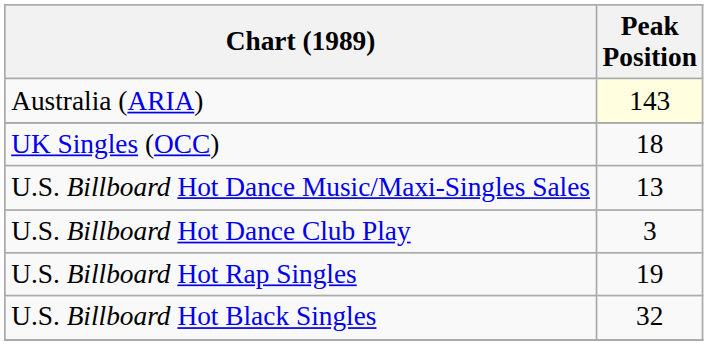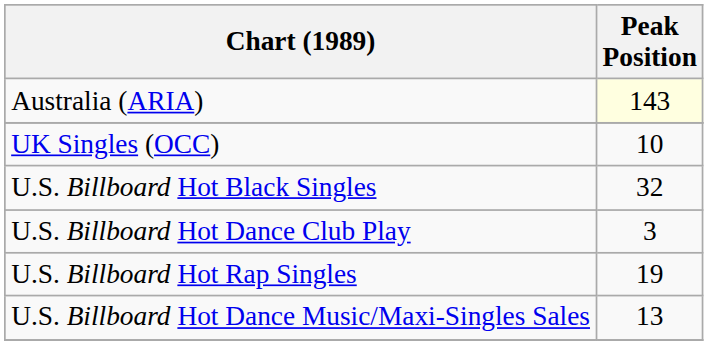UK Singles (OCC) | Peak Position: 18 -> 10
rows swapped: U.S. Billboard Hot Black Singles <-> U.S. Billboard Hot Dance Music/Maxi-Singles Sales
